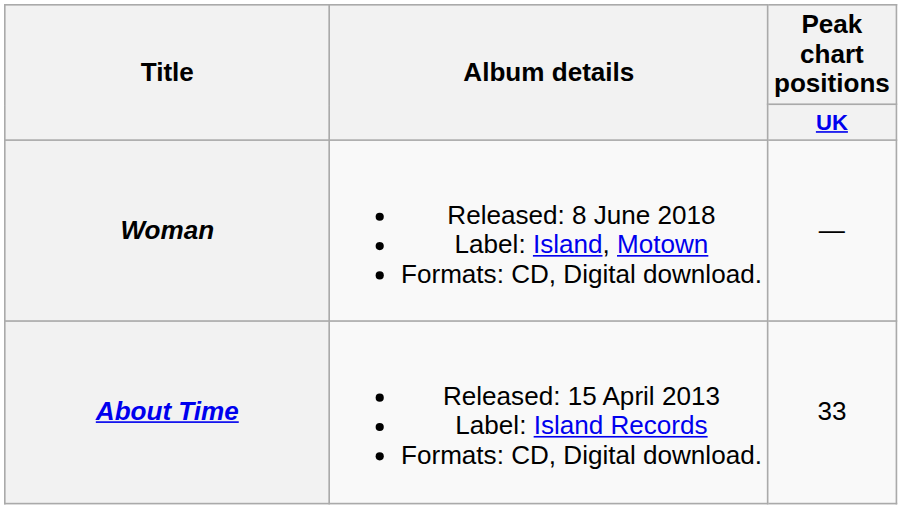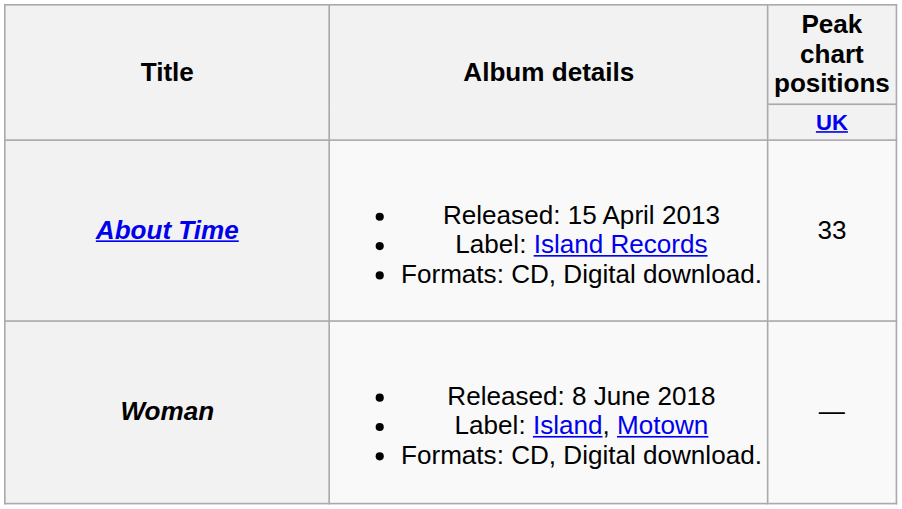rows swapped: About Time <-> Woman
